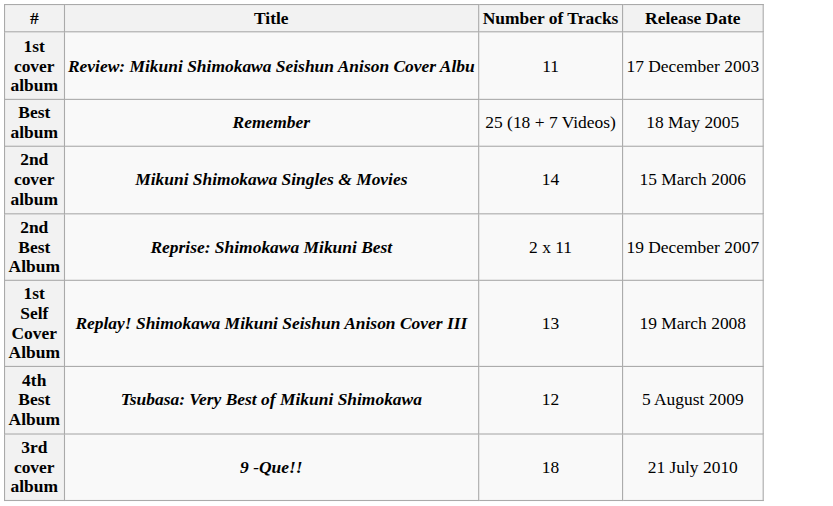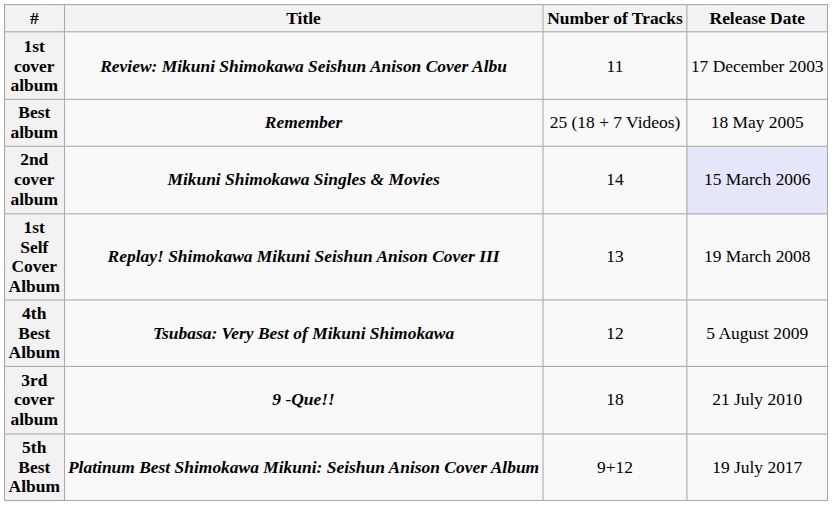2nd cover album | Release Date: no background -> lavender background
- row: 2nd Best Album | Reprise: Shimokawa Mikuni Best | 2 x 11 | 19 December 2007
+ row: 5th Best Album | Platinum Best Shimokawa Mikuni: Seishun Anison Cover Album | 9+12 | 19 July 2017
